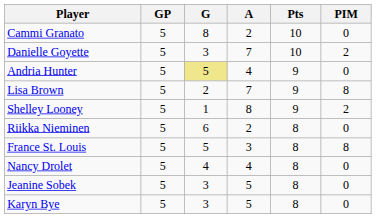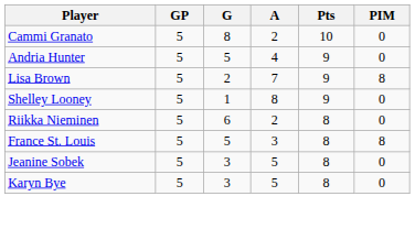- row: Danielle Goyette | 5 | 3 | 7 | 10 | 2
Andria Hunter | G: khaki background -> no background
Shelley Looney | PIM: 2 -> 0
- row: Nancy Drolet | 5 | 4 | 4 | 8 | 0
